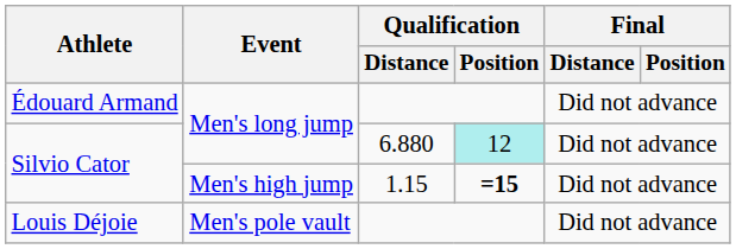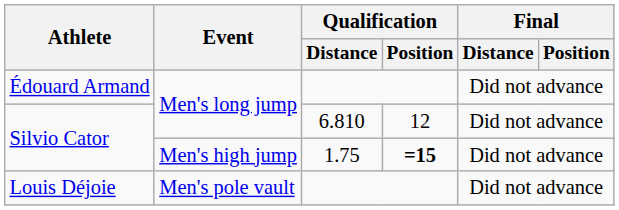Silvio Cator / Men's long jump | Qualification / Distance: 6.880 -> 6.810
Silvio Cator / Men's long jump | Qualification / Position: paleturquoise background -> no background
Silvio Cator / Men's high jump | Qualification / Distance: 1.15 -> 1.75
